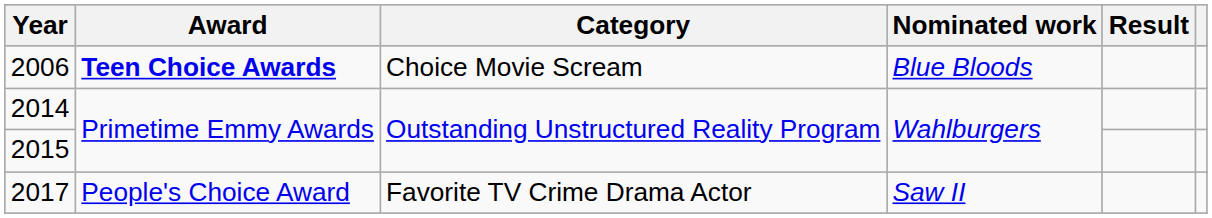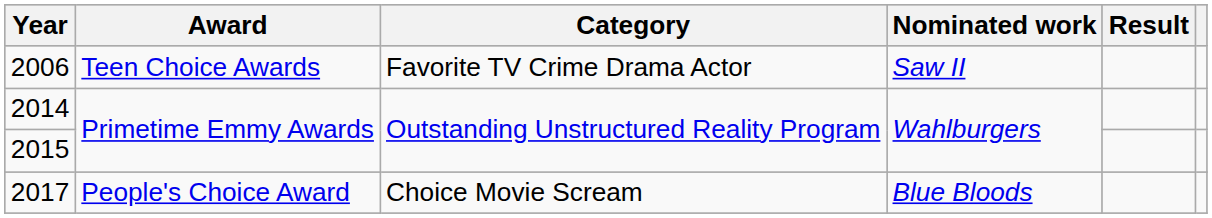2006 | Award: bold -> normal
2006 | Category: Choice Movie Scream -> Favorite TV Crime Drama Actor
2006 | Nominated work: Blue Bloods -> Saw II
2017 | Category: Favorite TV Crime Drama Actor -> Choice Movie Scream
2017 | Nominated work: Saw II -> Blue Bloods
